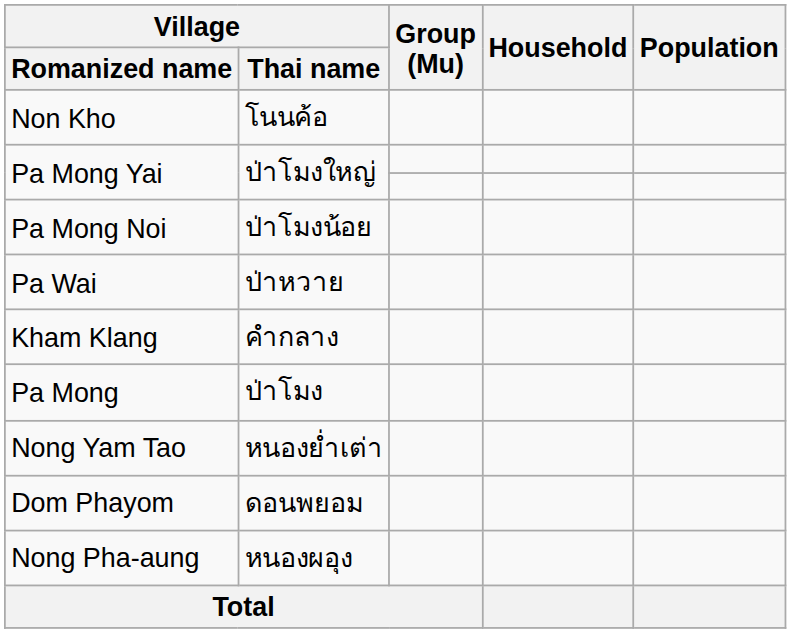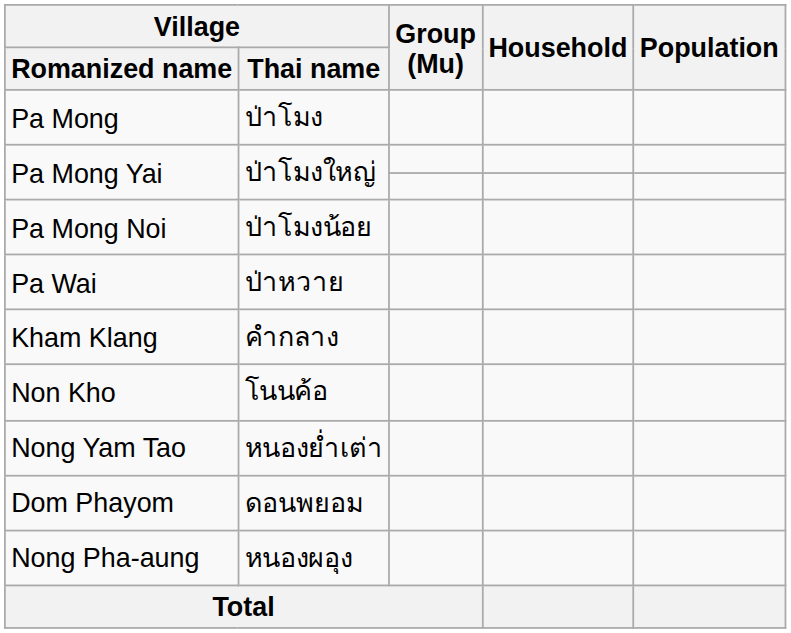rows swapped: Pa Mong <-> Non Kho
